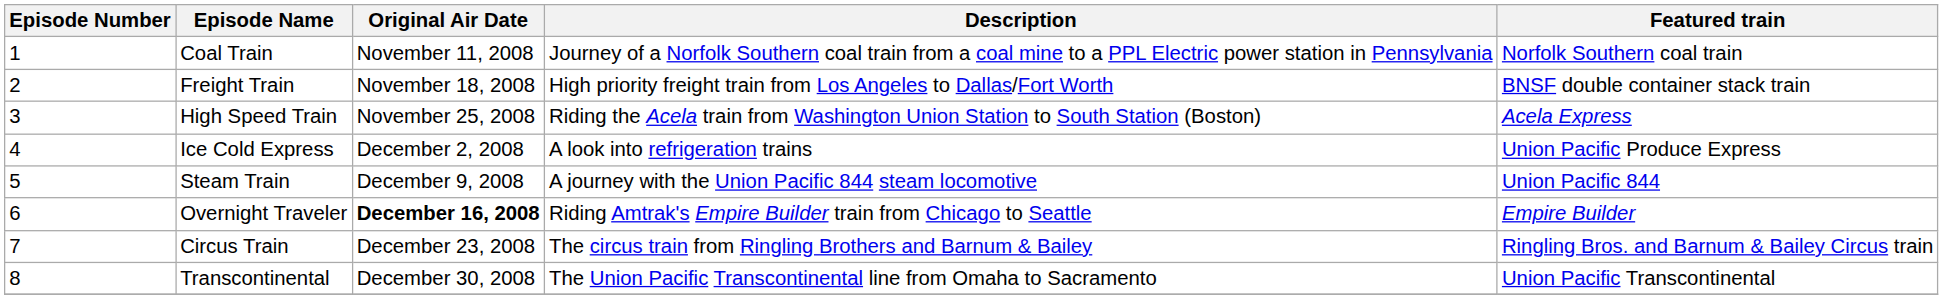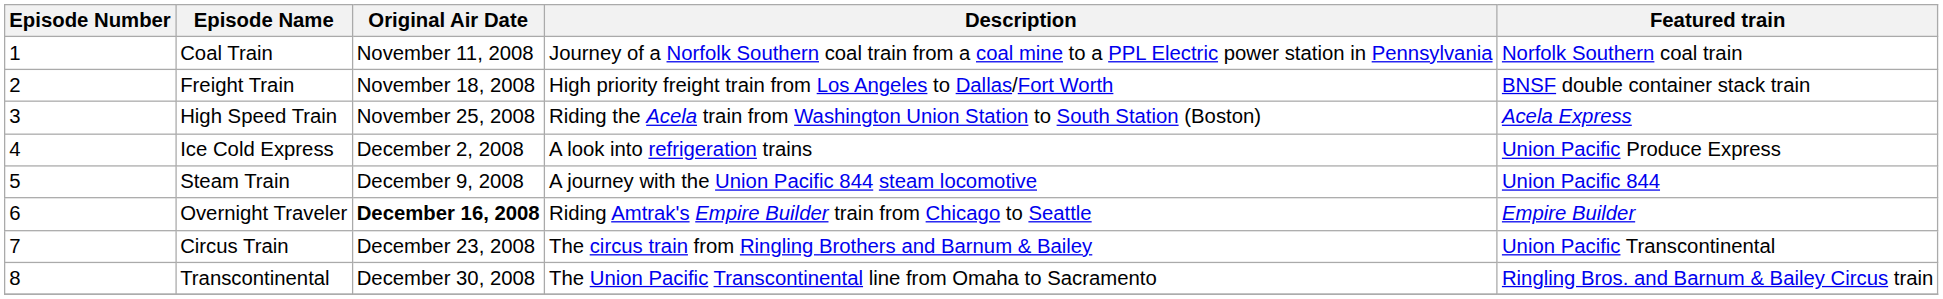Circus Train | Featured train: Ringling Bros. and Barnum & Bailey Circus train -> Union Pacific Transcontinental
Transcontinental | Featured train: Union Pacific Transcontinental -> Ringling Bros. and Barnum & Bailey Circus train
